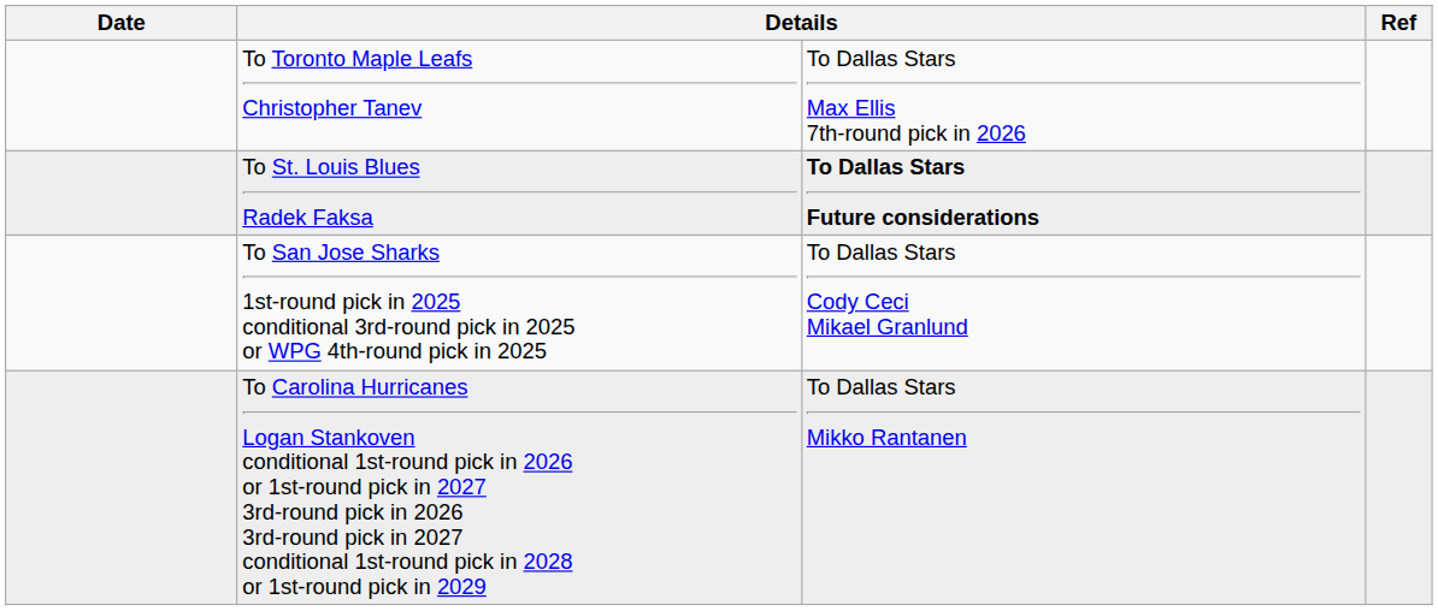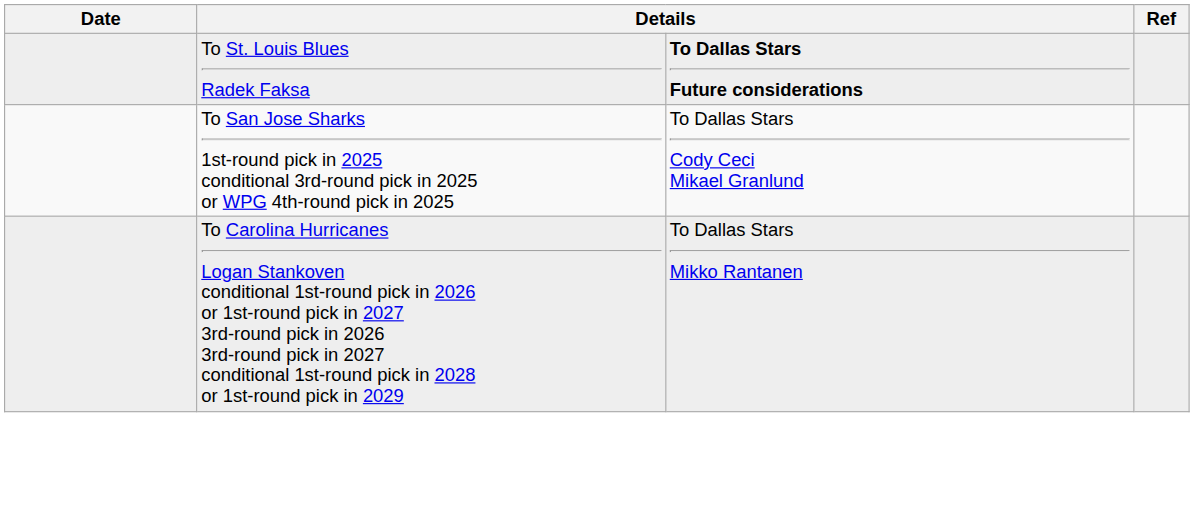- row: To Toronto Maple Leafs Christopher Tanev | To Dallas Stars Max Ellis 7th-round pick in 2026
